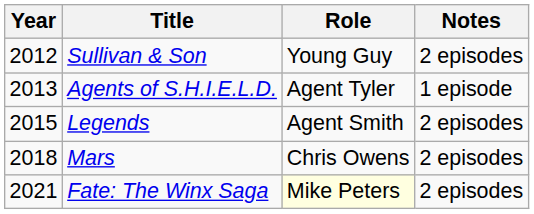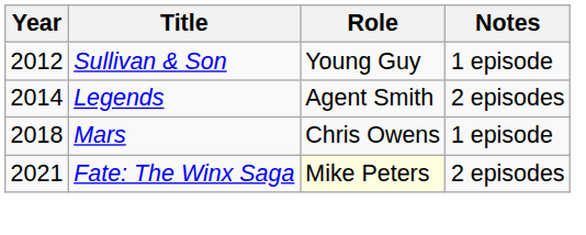Sullivan & Son | Notes: 2 episodes -> 1 episode
- row: 2013 | Agents of S.H.I.E.L.D. | Agent Tyler | 1 episode
Legends | Year: 2015 -> 2014
Mars | Notes: 2 episodes -> 1 episode
